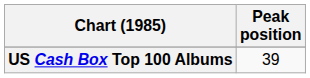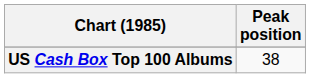US Cash Box Top 100 Albums | Peak position: 39 -> 38
